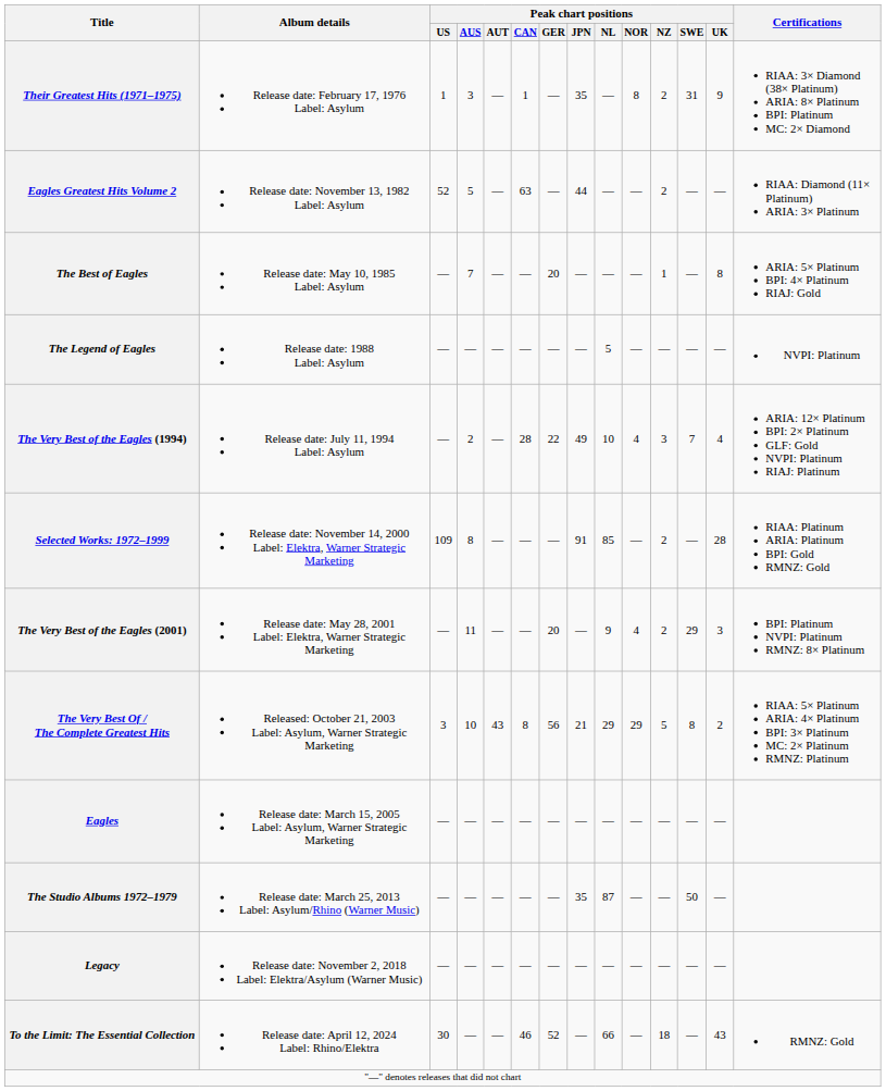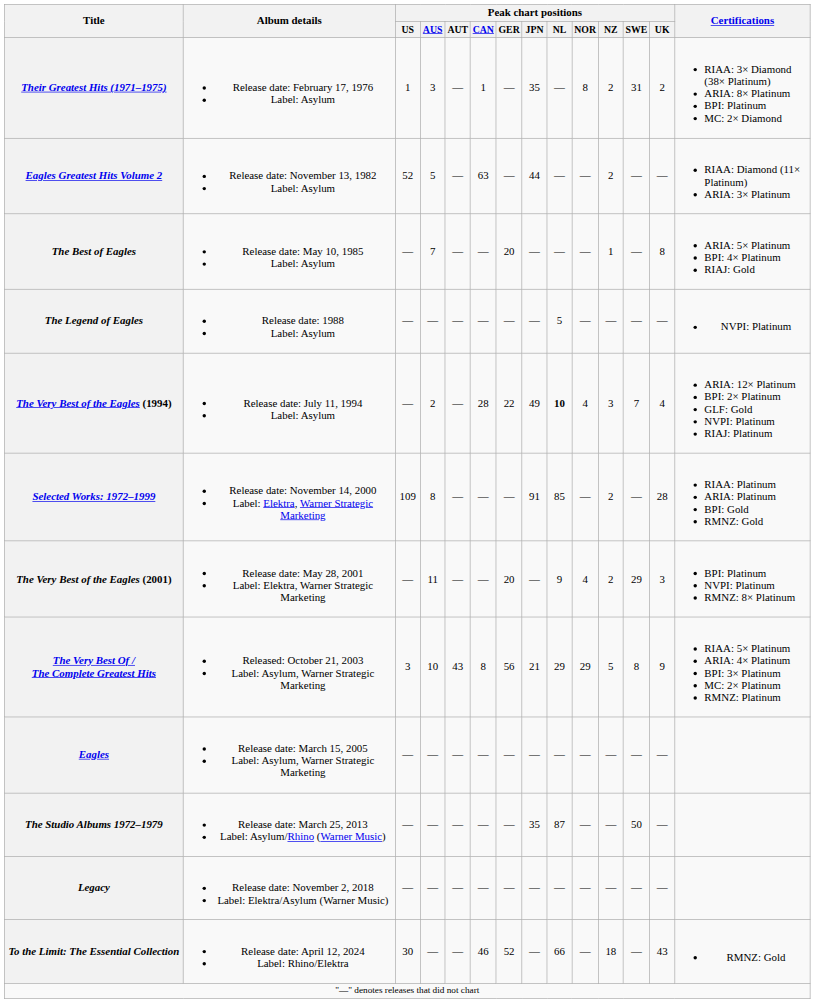Their Greatest Hits (1971–1975) | Peak chart positions / UK: 9 -> 2
The Very Best of the Eagles (1994) | Peak chart positions / NL: normal -> bold
The Very Best Of / The Complete Greatest Hits | Peak chart positions / UK: 2 -> 9
